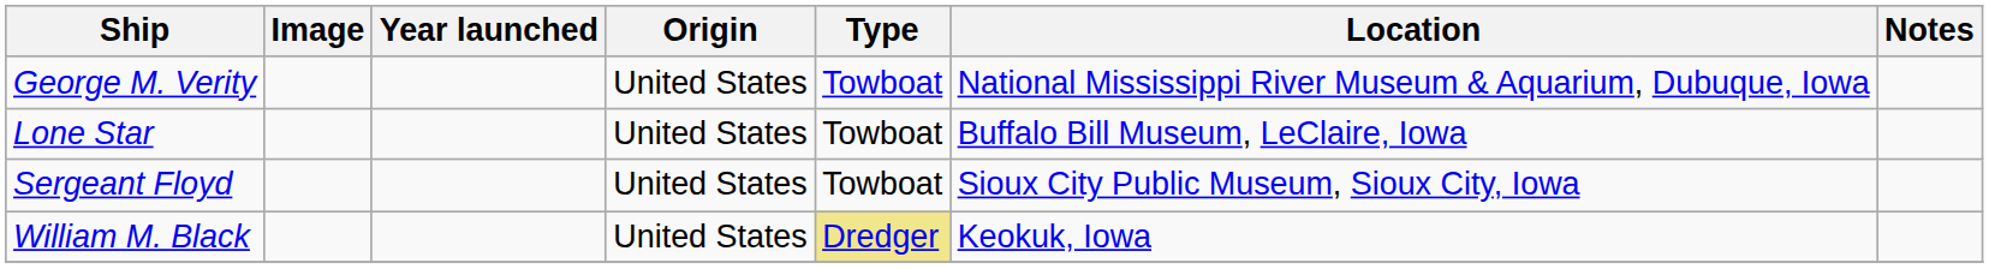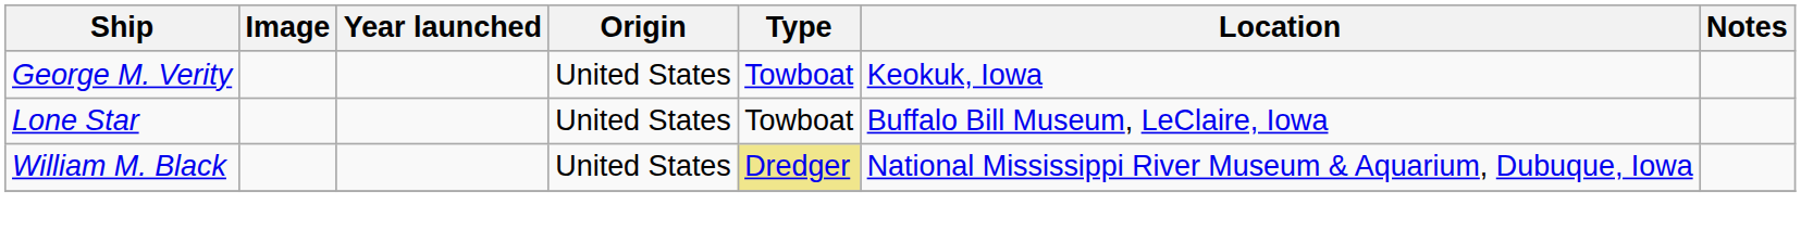George M. Verity | Location: National Mississippi River Museum & Aquarium, Dubuque, Iowa -> Keokuk, Iowa
- row: Sergeant Floyd | United States | Towboat | Sioux City Public Museum, Sioux City, Iowa
William M. Black | Location: Keokuk, Iowa -> National Mississippi River Museum & Aquarium, Dubuque, Iowa
